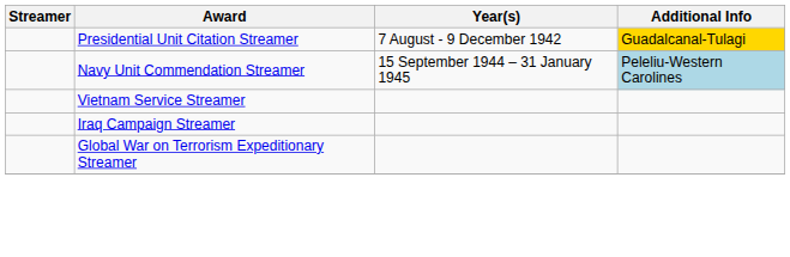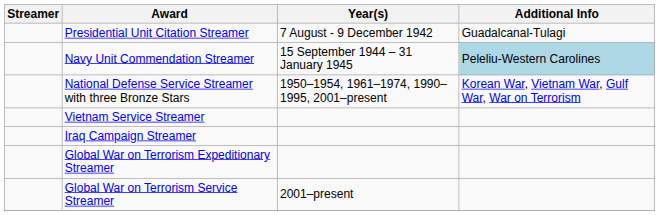Presidential Unit Citation Streamer | Additional Info: gold background -> no background
+ row: National Defense Service Streamer with three Bronze Stars | 1950–1954, 1961–1974, 1990–1995, 2001–present | Korean War, Vietnam War, Gulf War, War on Terrorism
+ row: Global War on Terrorism Service Streamer | 2001–present
